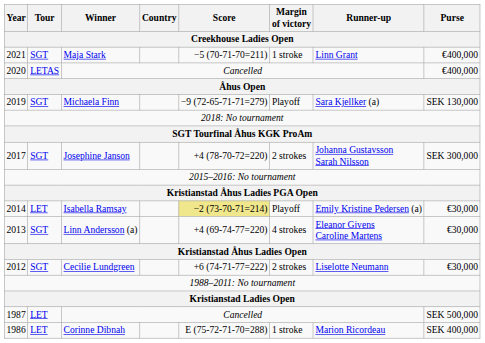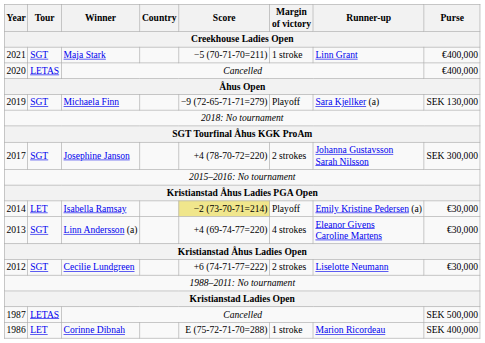1987 / Cancelled | Tour: LET -> LETAS
